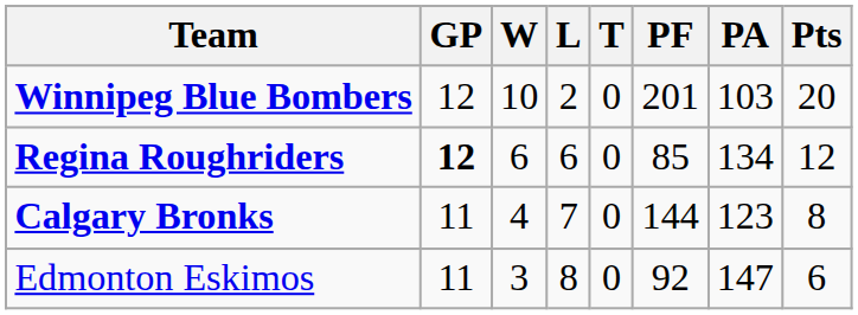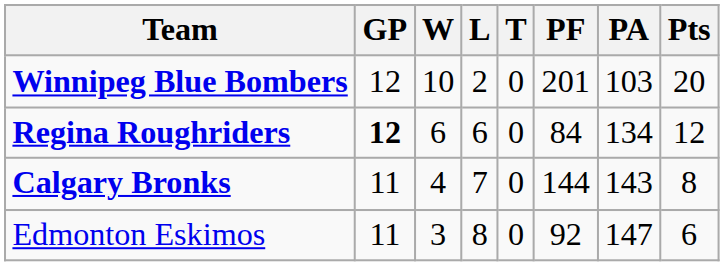Regina Roughriders | PF: 85 -> 84
Calgary Bronks | PA: 123 -> 143
